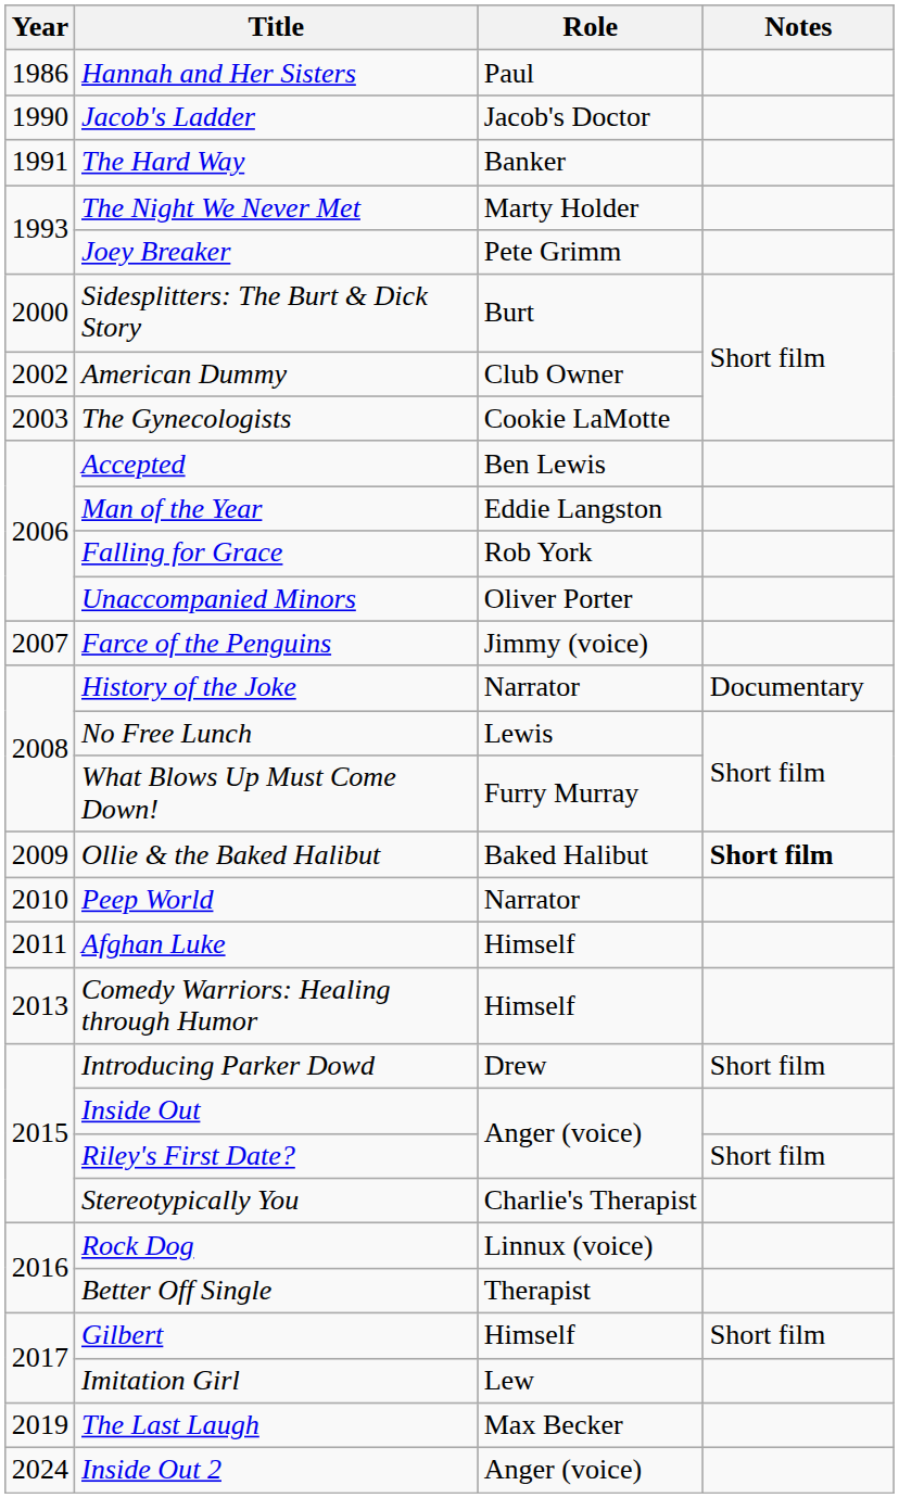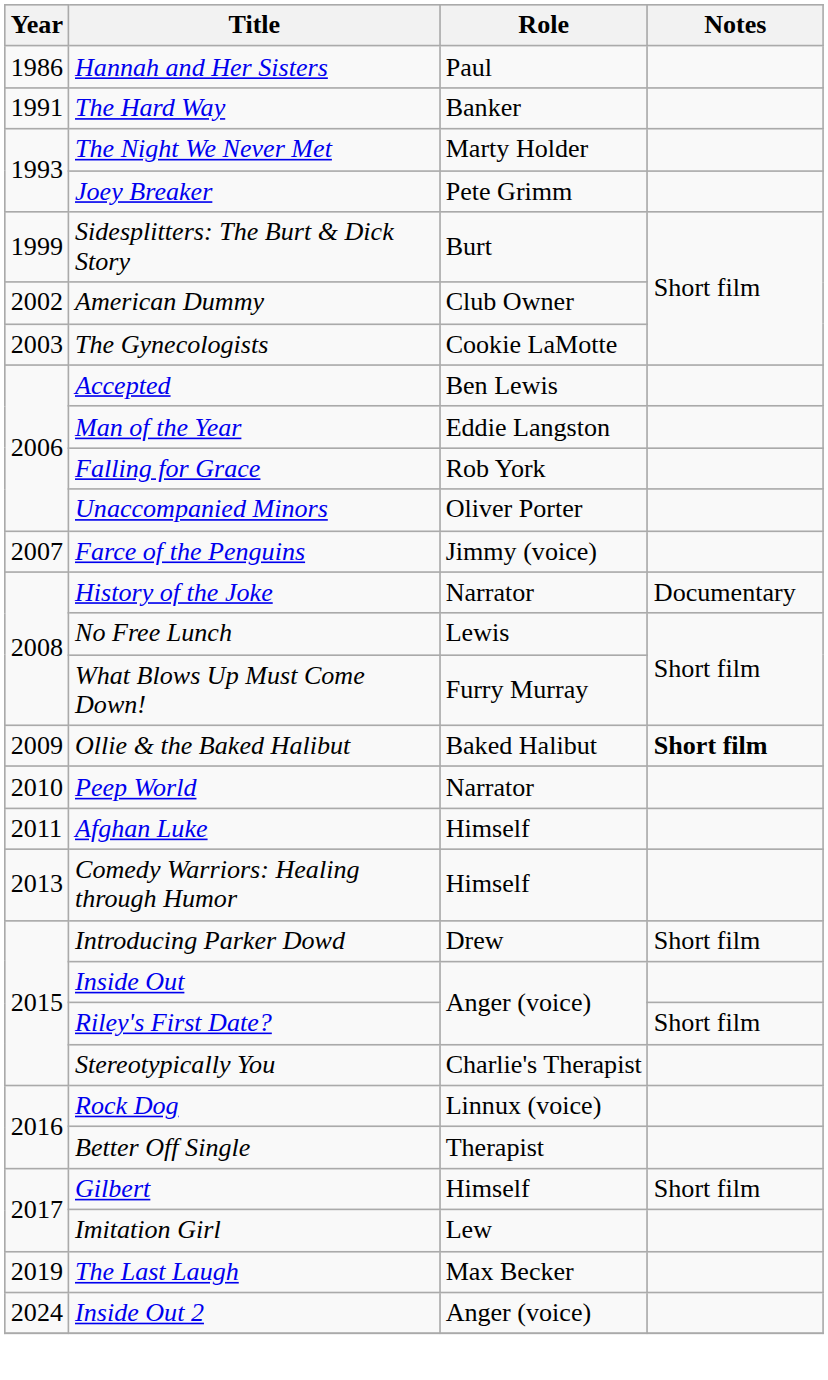- row: 1990 | Jacob's Ladder | Jacob's Doctor
Sidesplitters: The Burt & Dick Story | Year: 2000 -> 1999
